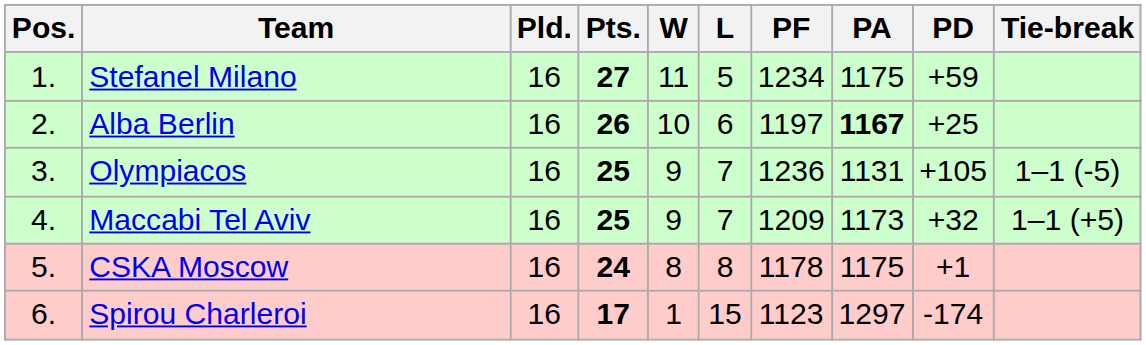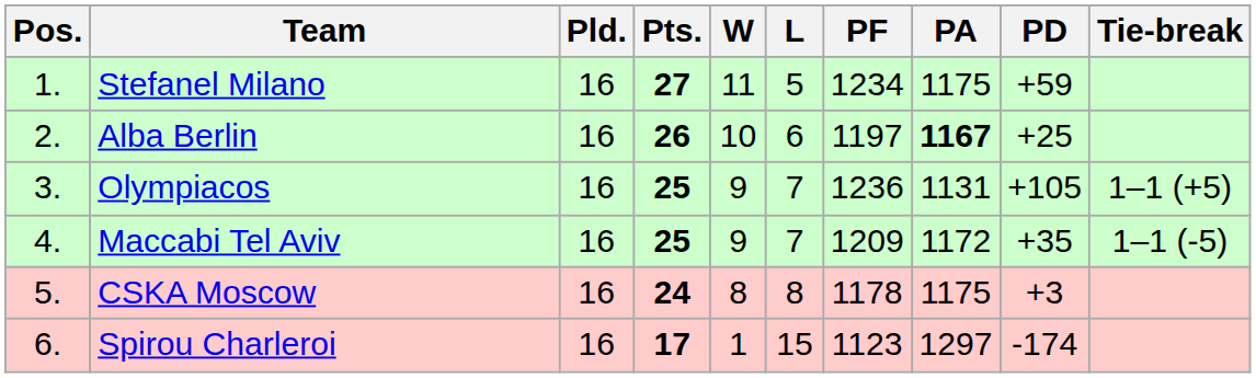Olympiacos | Tie-break: 1–1 (-5) -> 1–1 (+5)
Maccabi Tel Aviv | PA: 1173 -> 1172
Maccabi Tel Aviv | PD: +32 -> +35
Maccabi Tel Aviv | Tie-break: 1–1 (+5) -> 1–1 (-5)
CSKA Moscow | PD: +1 -> +3
